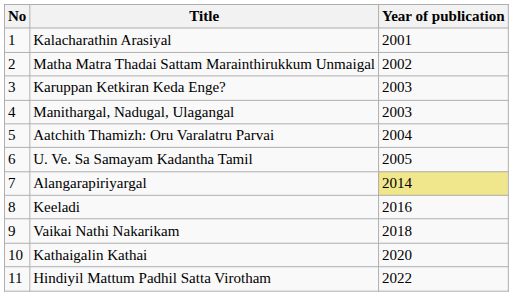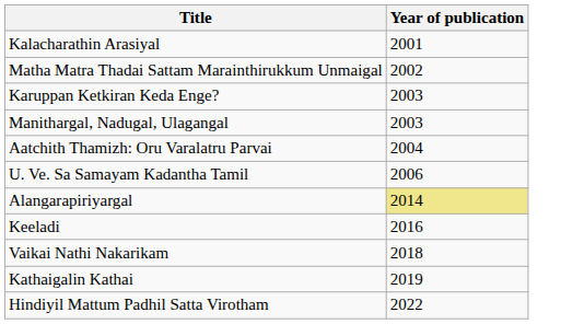- column: No | 1 | 2 | 3 | 4 | 5 | 6 | 7 | 8 | 9 | 10 | 11
U. Ve. Sa Samayam Kadantha Tamil | Year of publication: 2005 -> 2006
Kathaigalin Kathai | Year of publication: 2020 -> 2019
